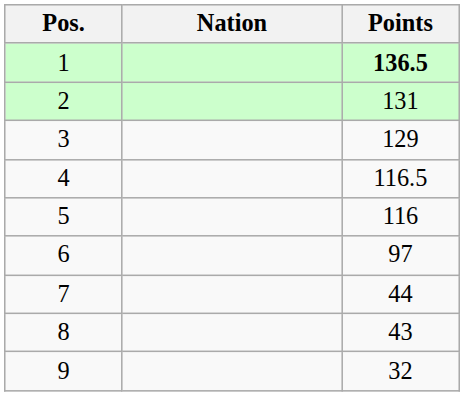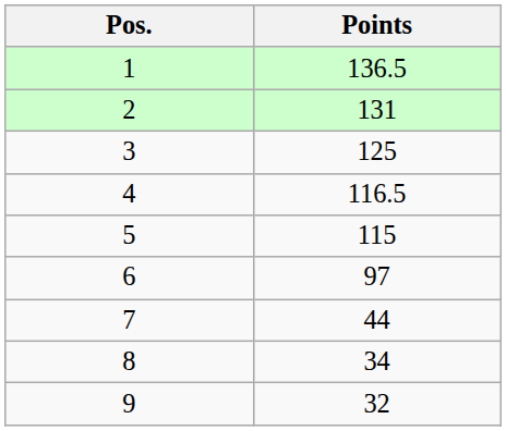- column: Nation
1 | Points: bold -> normal
3 | Points: 129 -> 125
5 | Points: 116 -> 115
8 | Points: 43 -> 34
